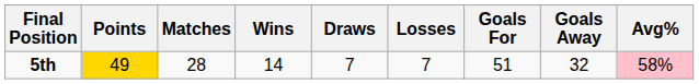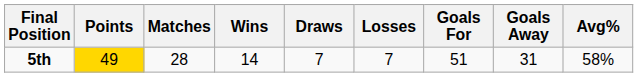5th | Goals Away: 32 -> 31
5th | Avg%: pink background -> no background
